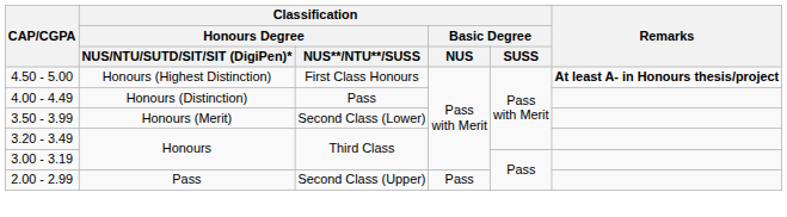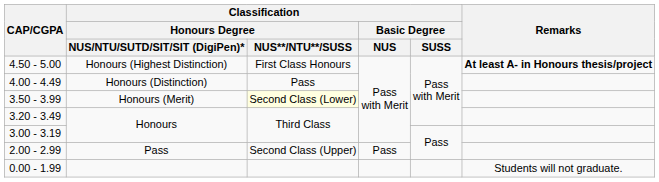3.50 - 3.99 | Classification / Honours Degree / NUS**/NTU**/SUSS: no background -> lightyellow background
+ row: 0.00 - 1.99 | Students will not graduate.
